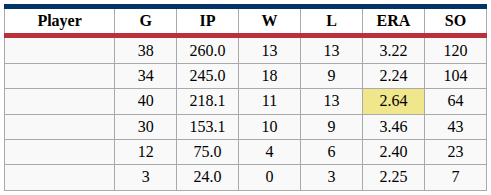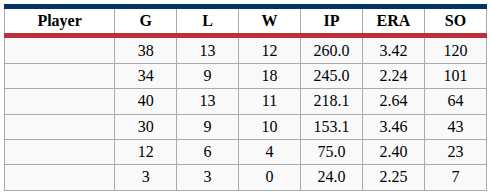columns swapped: IP <-> L
38 | W: 13 -> 12
38 | ERA: 3.22 -> 3.42
34 | SO: 104 -> 101
40 | ERA: khaki background -> no background
